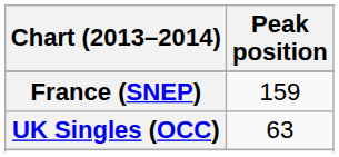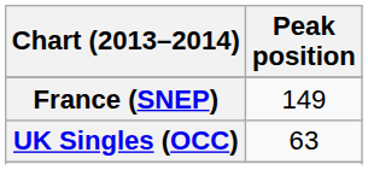France (SNEP) | Peak position: 159 -> 149
